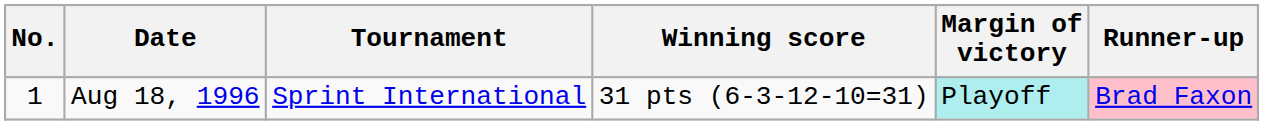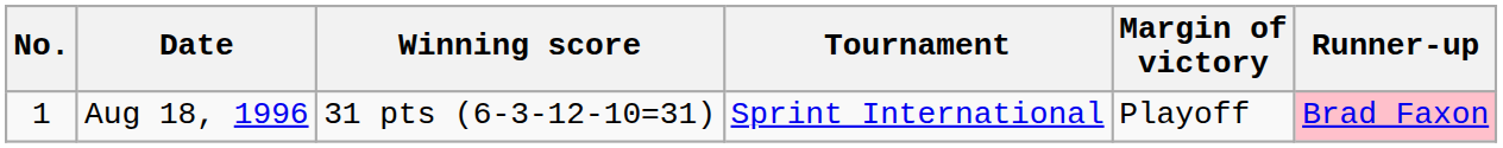columns swapped: Tournament <-> Winning score
Aug 18, 1996 | Margin of victory: paleturquoise background -> no background
